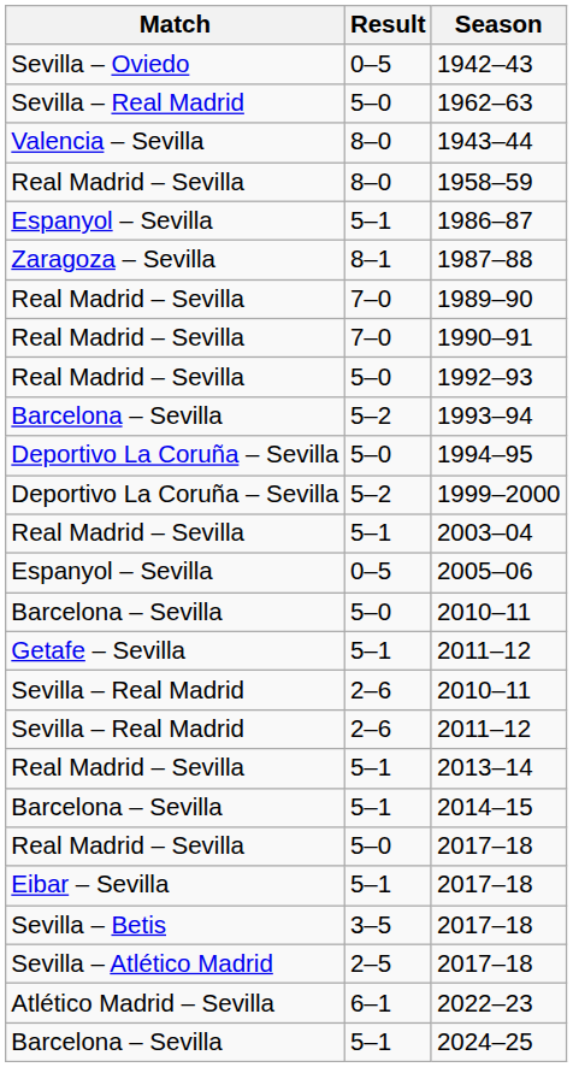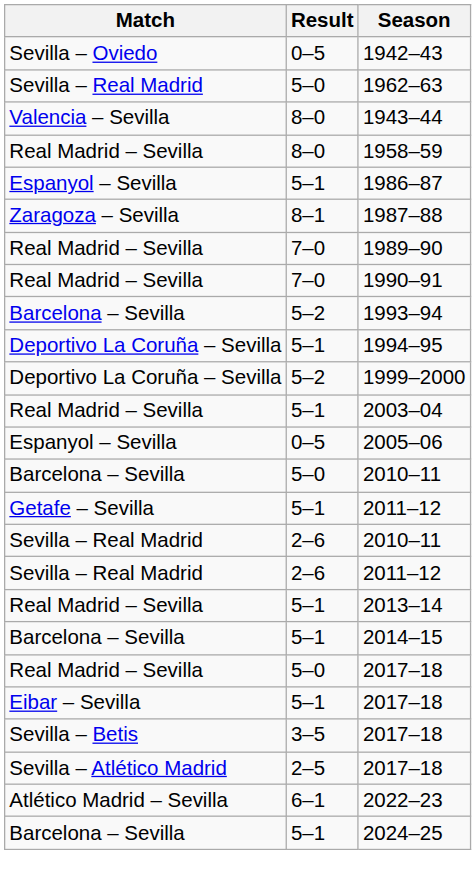- row: Real Madrid – Sevilla | 5–0 | 1992–93
1994–95 | Result: 5–0 -> 5–1
